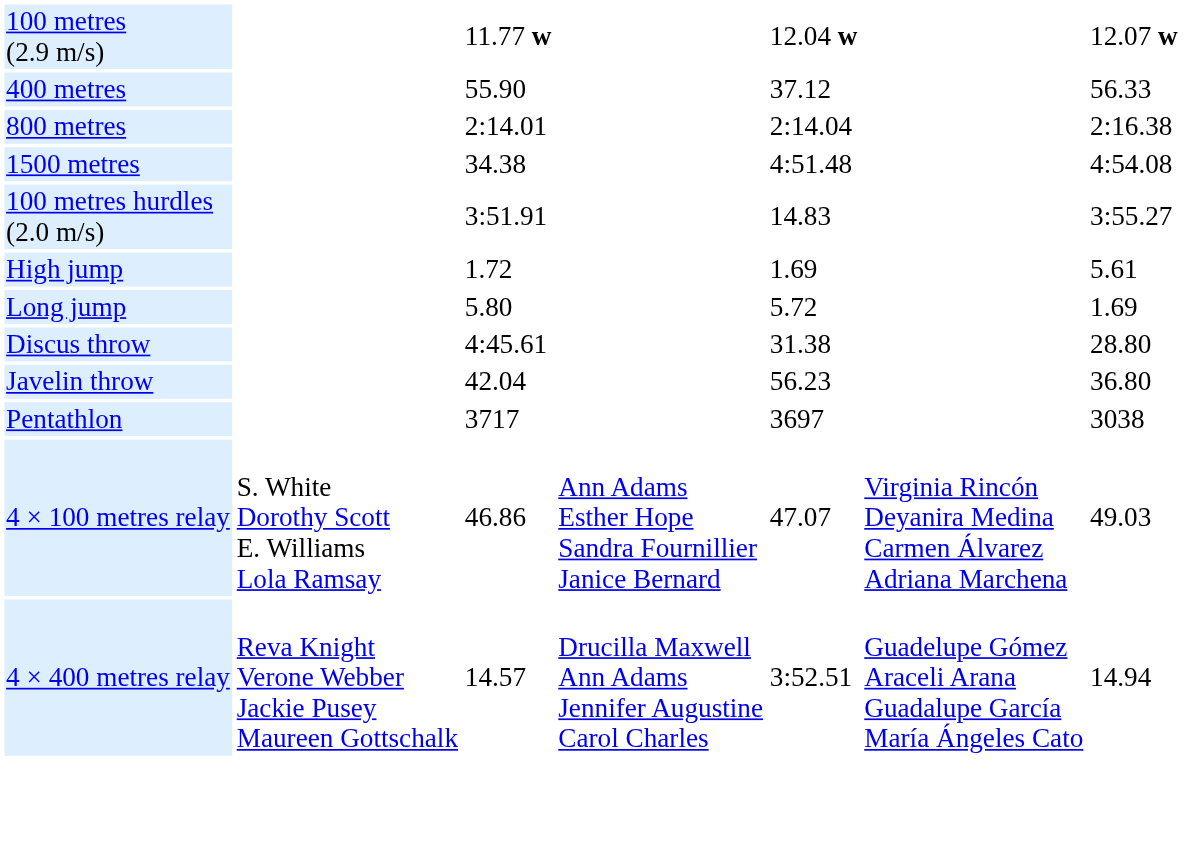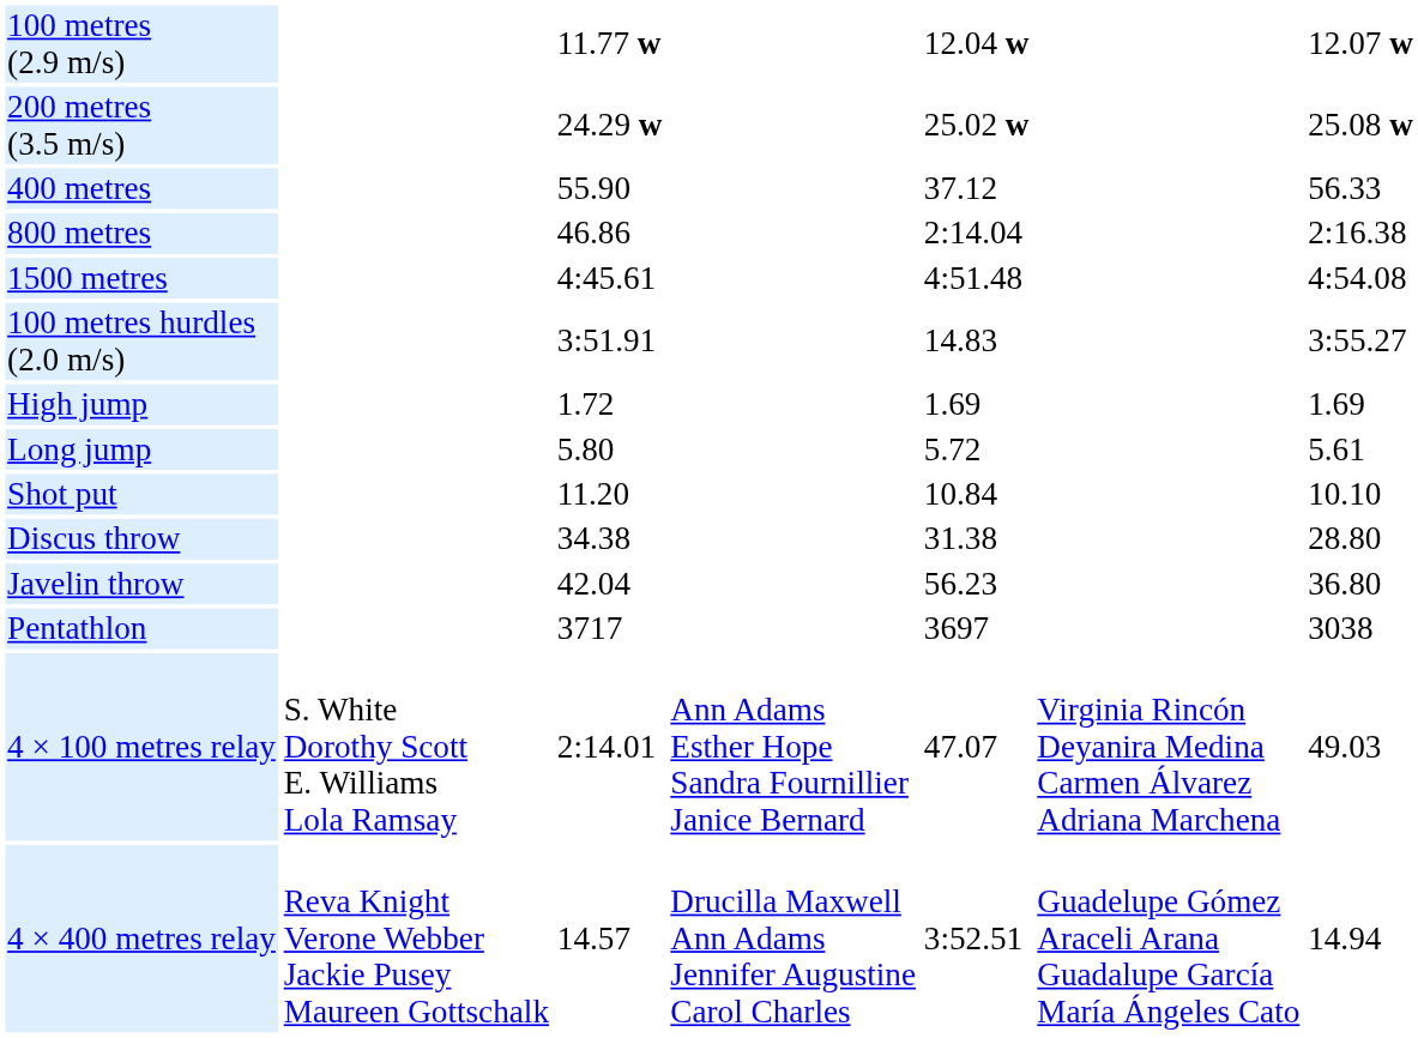+ row: 200 metres (3.5 m/s) | 24.29 w | 25.02 w | 25.08 w
800 metres | column 3: 2:14.01 -> 46.86
1500 metres | column 3: 34.38 -> 4:45.61
High jump | column 7: 5.61 -> 1.69
Long jump | column 7: 1.69 -> 5.61
+ row: Shot put | 11.20 | 10.84 | 10.10
Discus throw | column 3: 4:45.61 -> 34.38
4 × 100 metres relay | column 3: 46.86 -> 2:14.01
